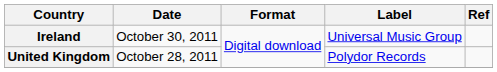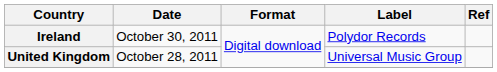Ireland | Label: Universal Music Group -> Polydor Records
United Kingdom | Label: Polydor Records -> Universal Music Group
